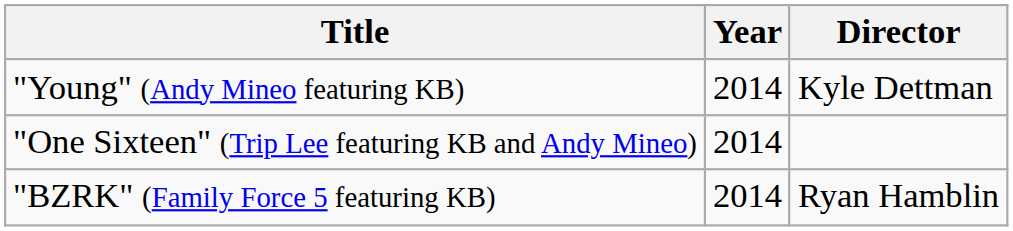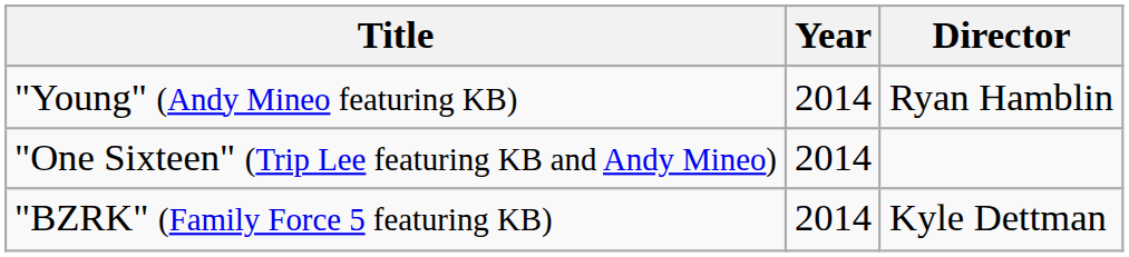"Young" (Andy Mineo featuring KB) | Director: Kyle Dettman -> Ryan Hamblin
"BZRK" (Family Force 5 featuring KB) | Director: Ryan Hamblin -> Kyle Dettman
